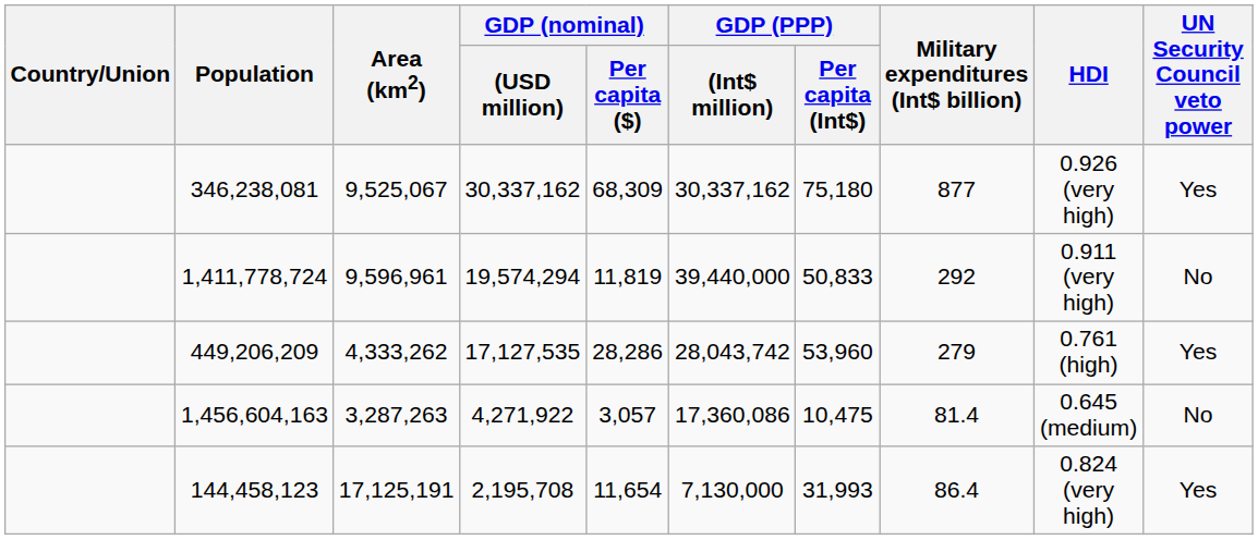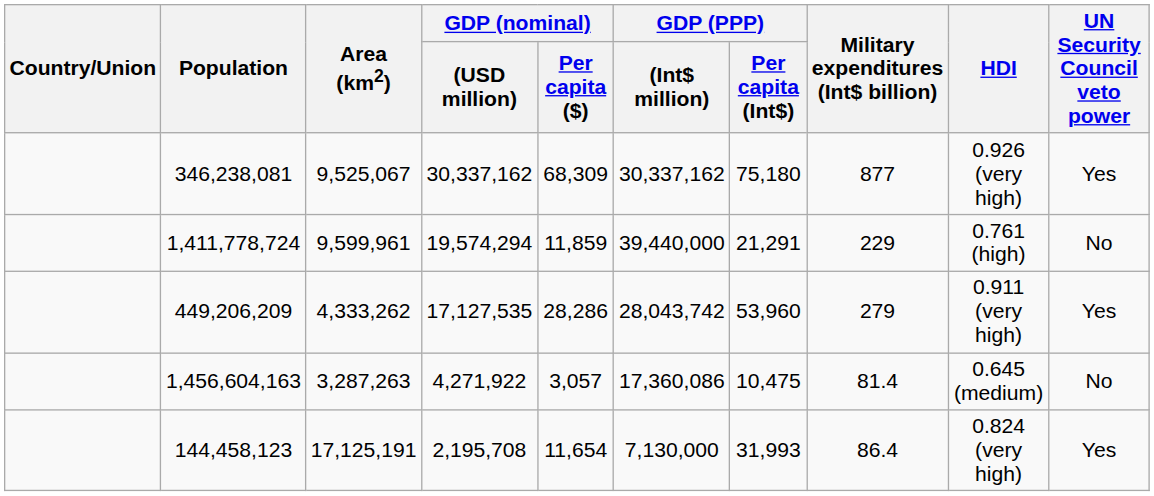1,411,778,724 | Area (km2): 9,596,961 -> 9,599,961
1,411,778,724 | GDP (nominal) / Per capita ($): 11,819 -> 11,859
1,411,778,724 | GDP (PPP) / Per capita (Int$): 50,833 -> 21,291
1,411,778,724 | Military expenditures (Int$ billion): 292 -> 229
1,411,778,724 | HDI: 0.911 (very high) -> 0.761 (high)
449,206,209 | HDI: 0.761 (high) -> 0.911 (very high)
